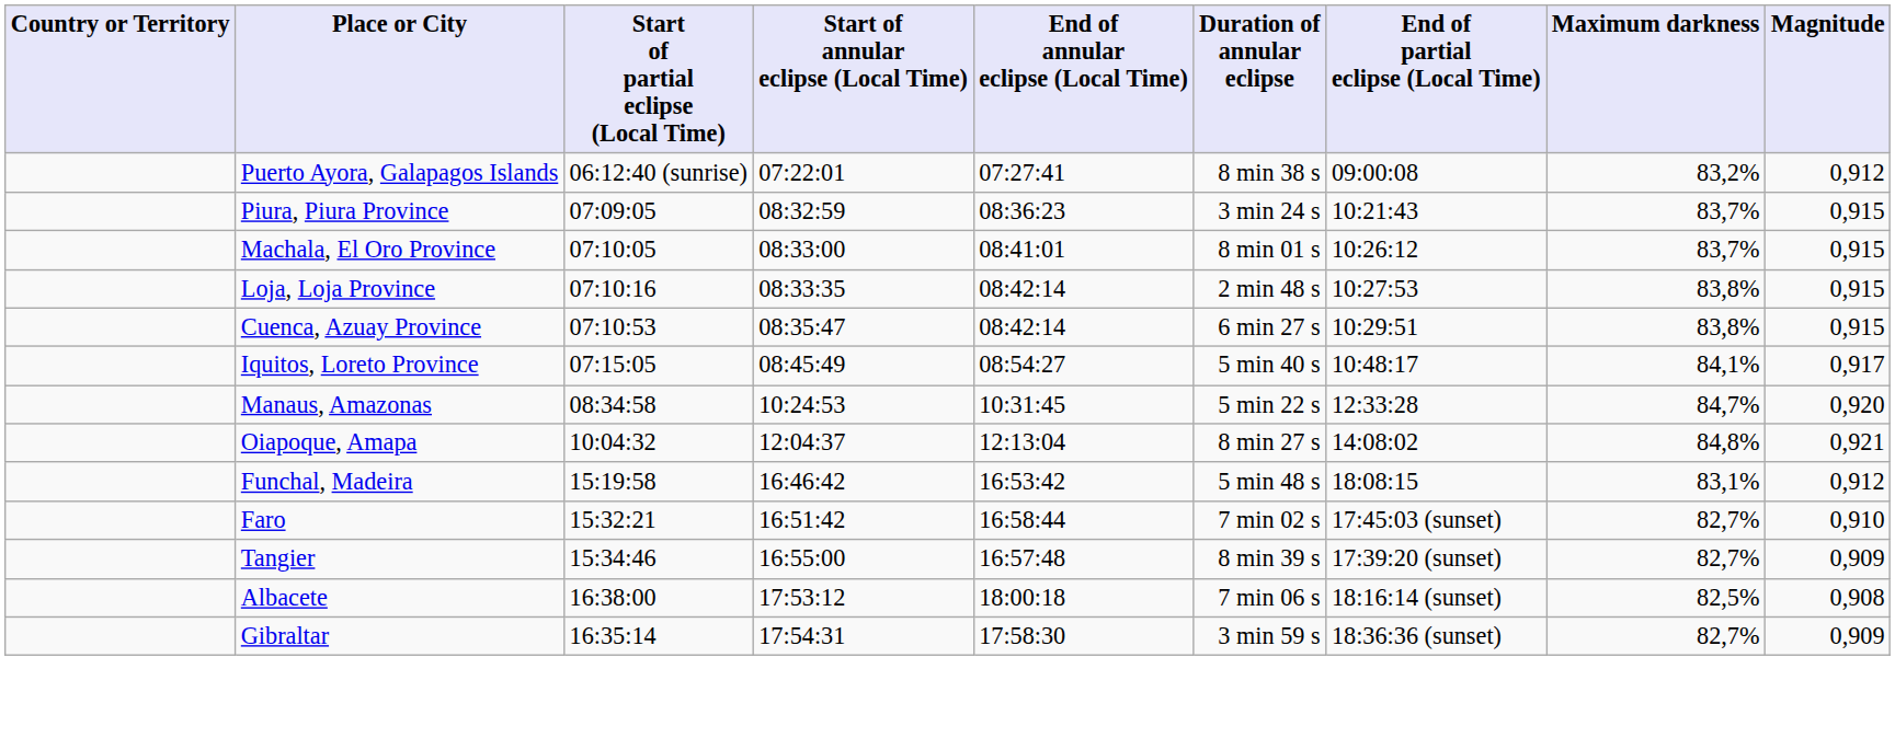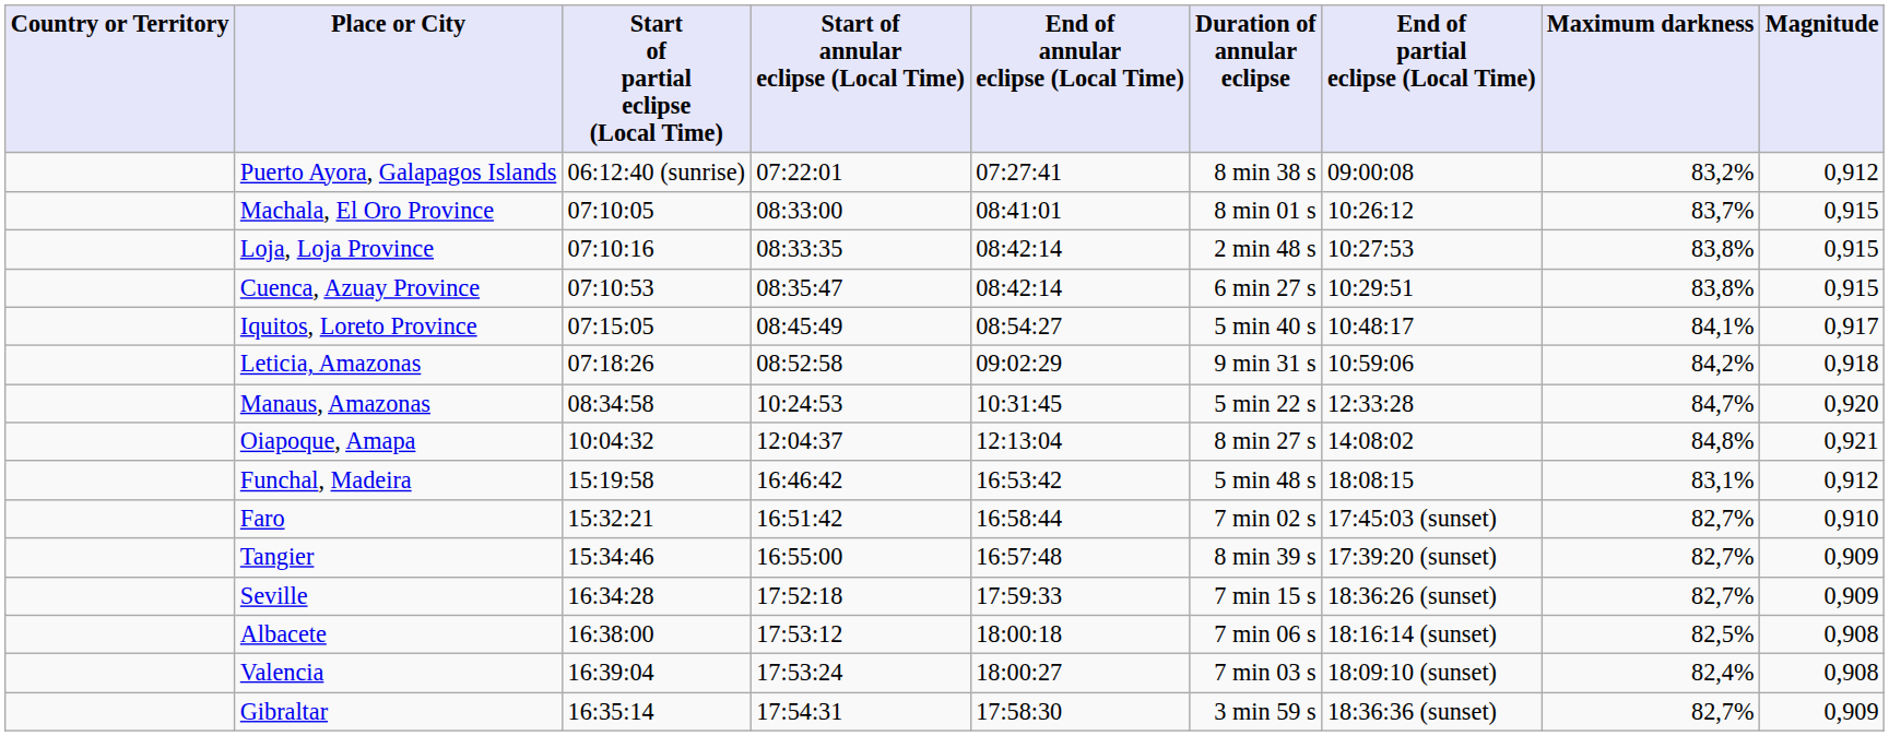- row: Piura, Piura Province | 07:09:05 | 08:32:59 | 08:36:23 | 3 min 24 s | 10:21:43 | 83,7% | 0,915
+ row: Leticia, Amazonas | 07:18:26 | 08:52:58 | 09:02:29 | 9 min 31 s | 10:59:06 | 84,2% | 0,918
+ row: Seville | 16:34:28 | 17:52:18 | 17:59:33 | 7 min 15 s | 18:36:26 (sunset) | 82,7% | 0,909
+ row: Valencia | 16:39:04 | 17:53:24 | 18:00:27 | 7 min 03 s | 18:09:10 (sunset) | 82,4% | 0,908
